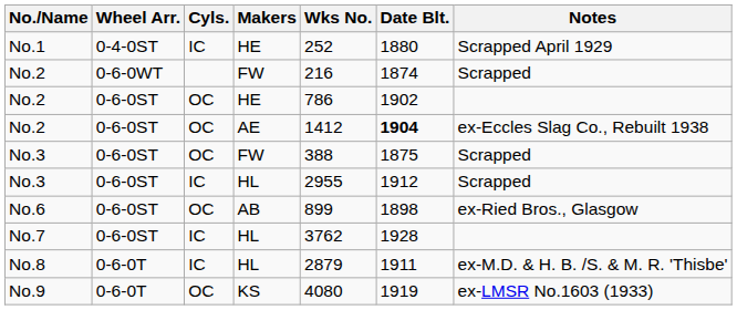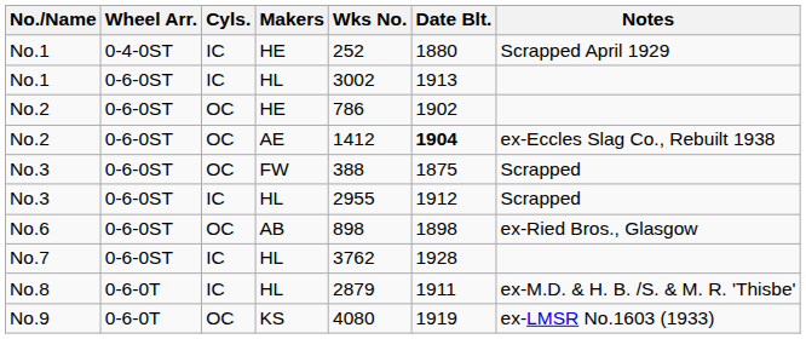+ row: No.1 | 0-6-0ST | IC | HL | 3002 | 1913
- row: No.2 | 0-6-0WT | FW | 216 | 1874 | Scrapped
No.6 | Wks No.: 899 -> 898
